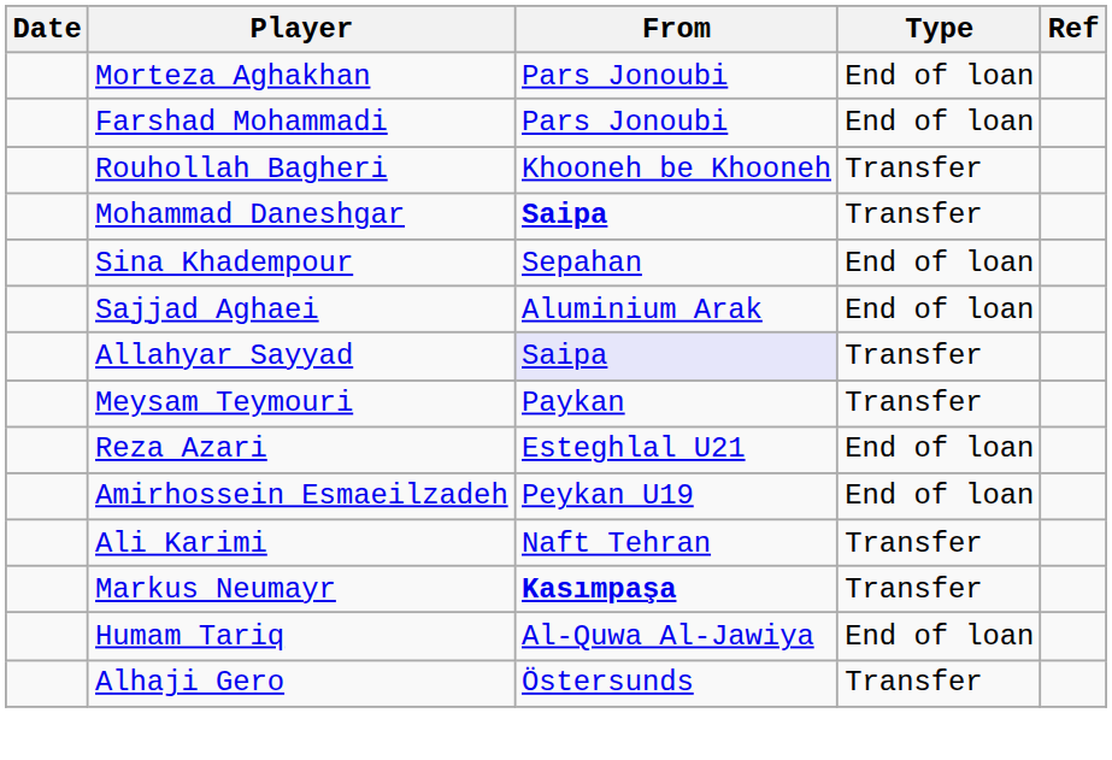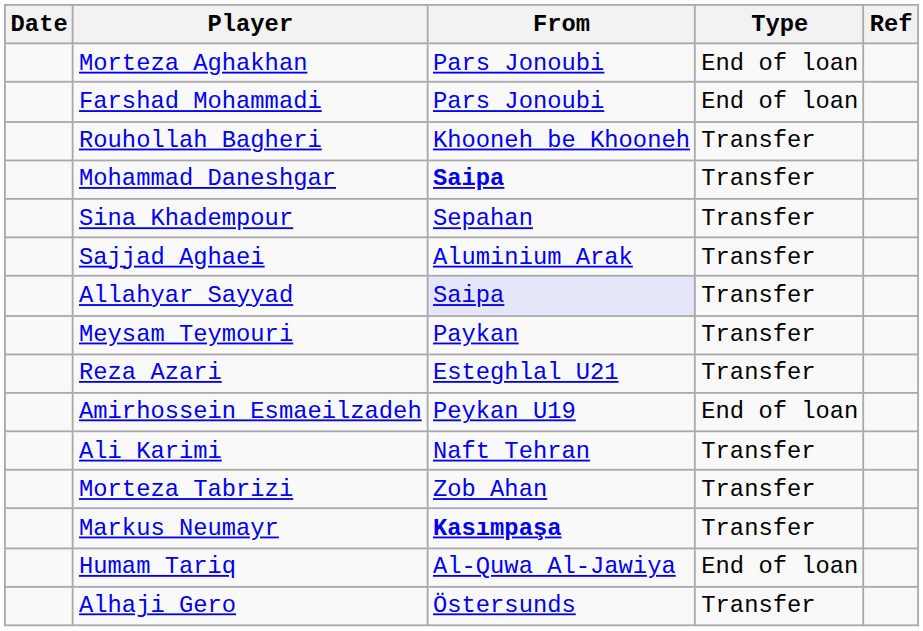Sina Khadempour | Type: End of loan -> Transfer
Sajjad Aghaei | Type: End of loan -> Transfer
Reza Azari | Type: End of loan -> Transfer
+ row: Morteza Tabrizi | Zob Ahan | Transfer
